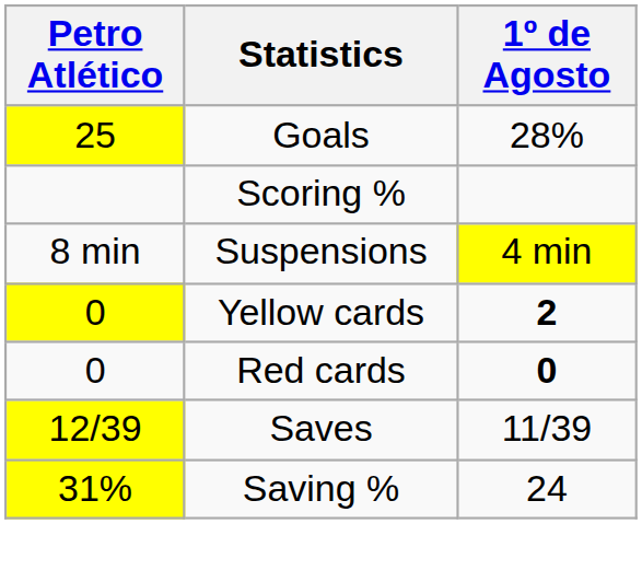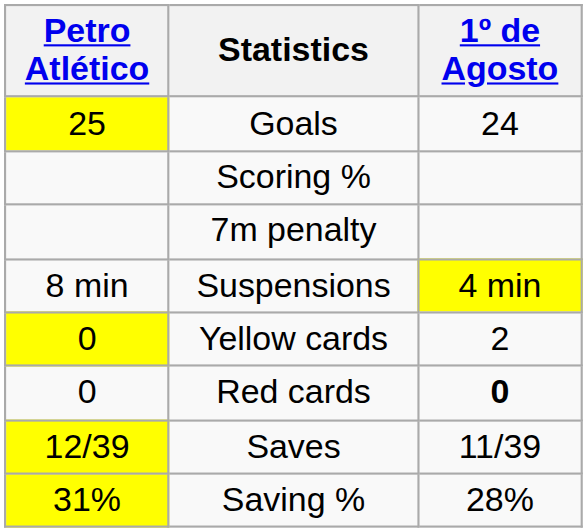Goals | 1º de Agosto: 28% -> 24
+ row: 7m penalty
Yellow cards | 1º de Agosto: bold -> normal
Saving % | 1º de Agosto: 24 -> 28%
